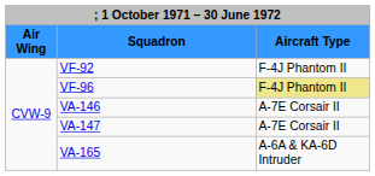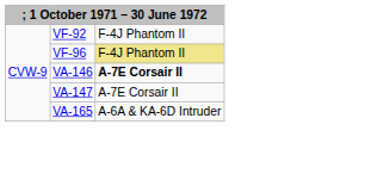- row: Air Wing | Squadron | Aircraft Type
VA-146 | column 3: normal -> bold
